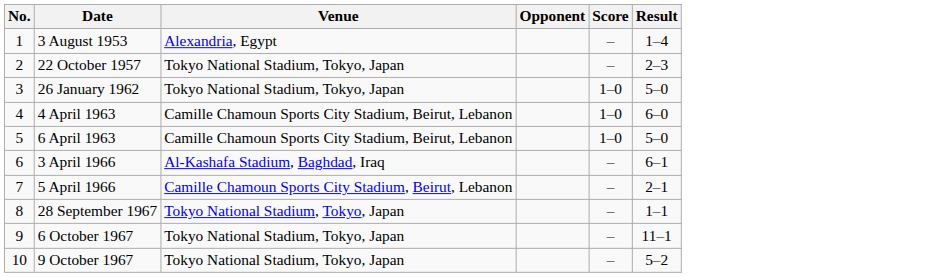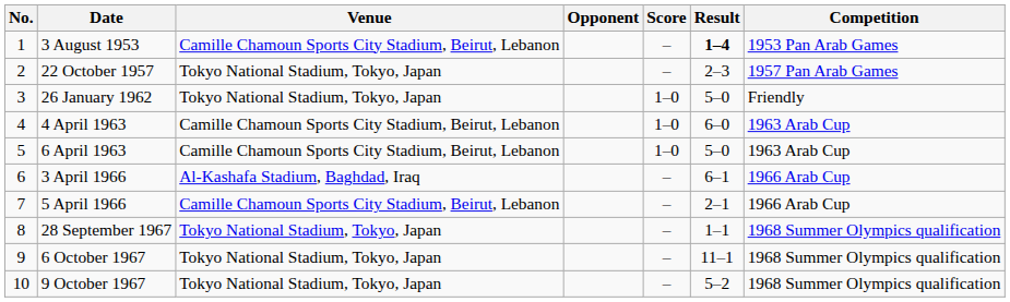+ column: Competition | 1953 Pan Arab Games | 1957 Pan Arab Games | Friendly | 1963 Arab Cup | 1963 Arab Cup | 1966 Arab Cup | 1966 Arab Cup | 1968 Summer Olympics qualification | 1968 Summer Olympics qualification | 1968 Summer Olympics qualification
3 August 1953 | Venue: Alexandria, Egypt -> Camille Chamoun Sports City Stadium, Beirut, Lebanon
3 August 1953 | Result: normal -> bold
